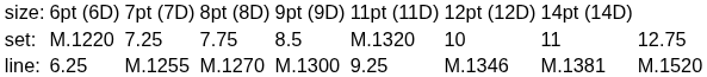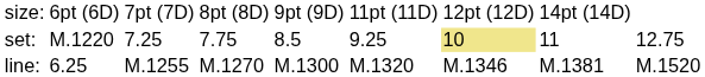set: | column 6: M.1320 -> 9.25
set: | column 7: no background -> khaki background
line: | column 6: 9.25 -> M.1320
